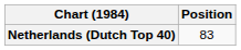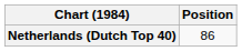Netherlands (Dutch Top 40) | Position: 83 -> 86
